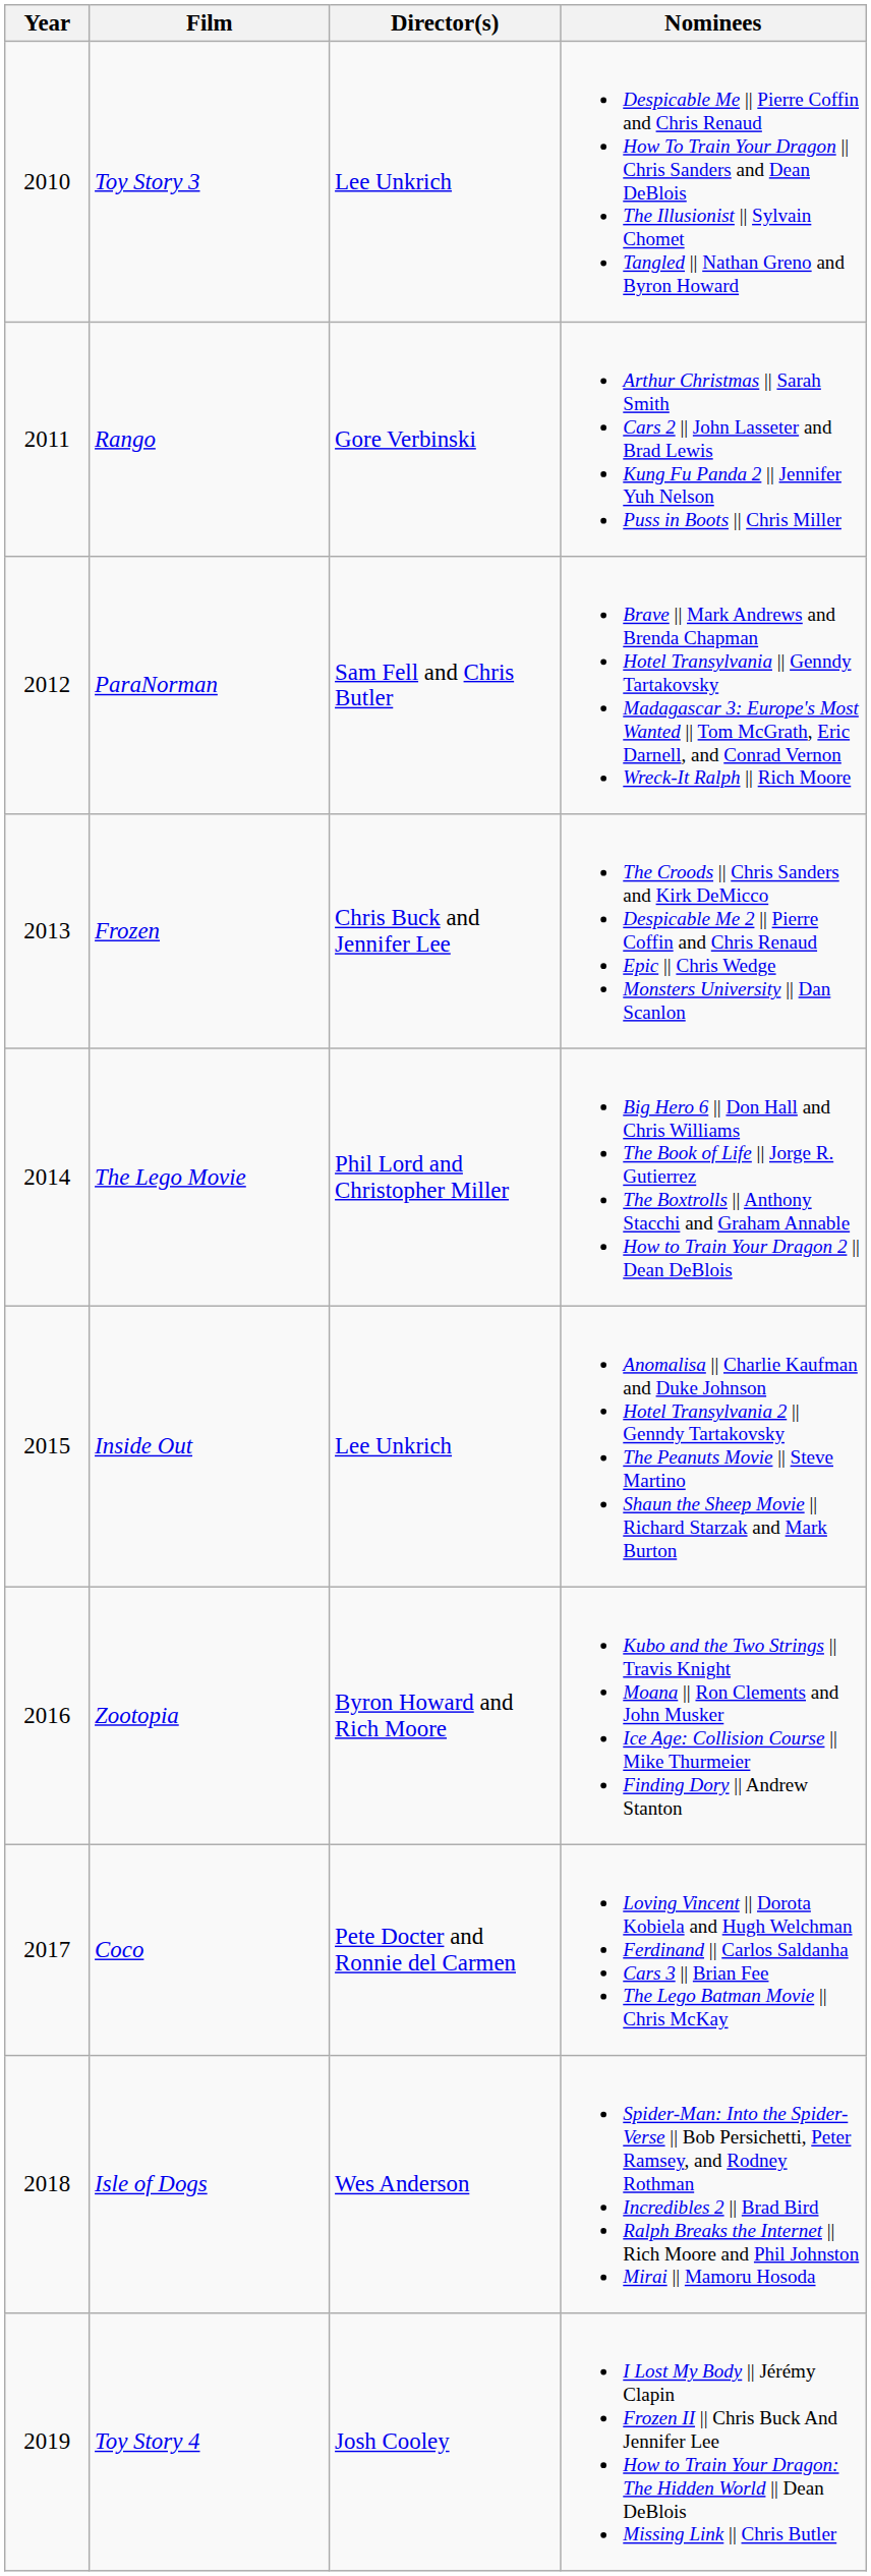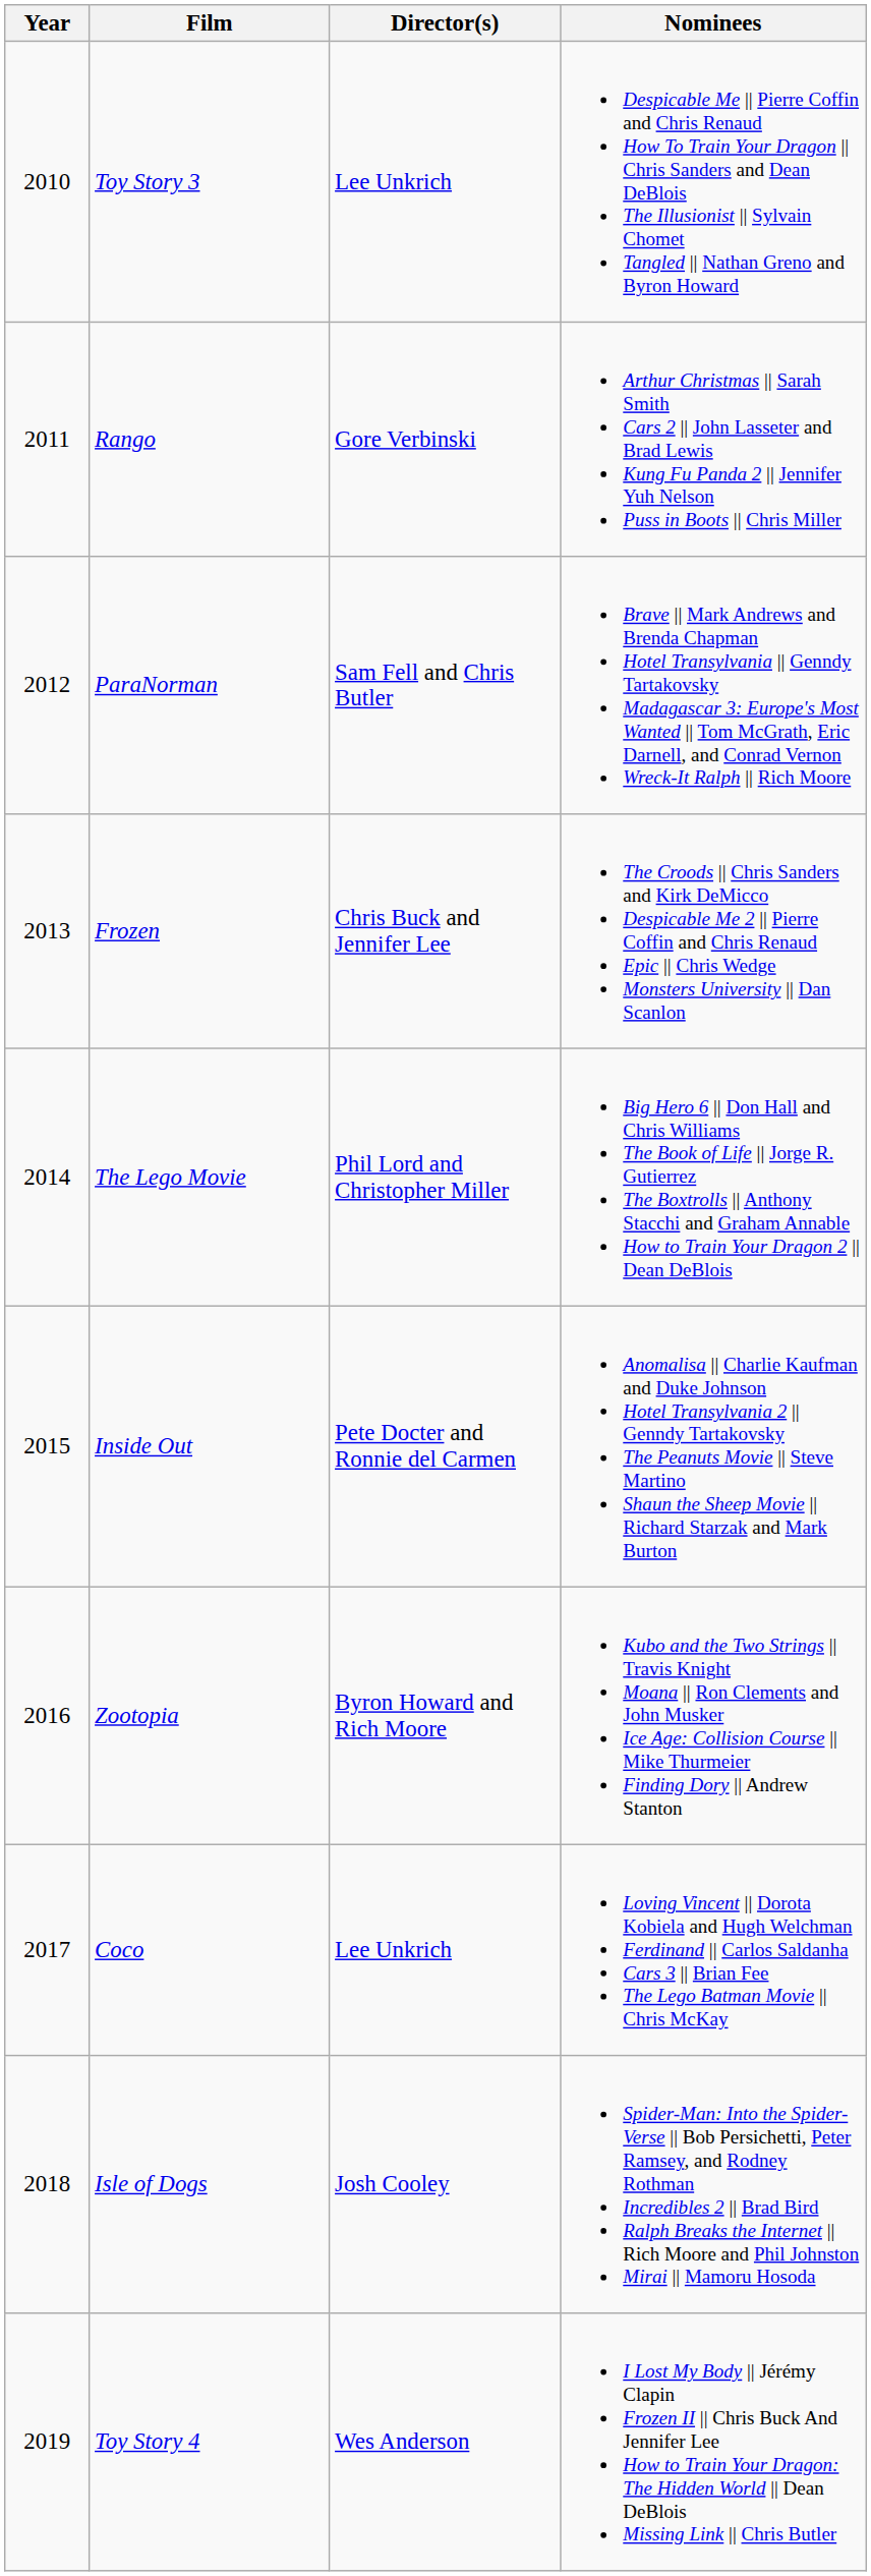Inside Out | Director(s): Lee Unkrich -> Pete Docter and Ronnie del Carmen
Coco | Director(s): Pete Docter and Ronnie del Carmen -> Lee Unkrich
Isle of Dogs | Director(s): Wes Anderson -> Josh Cooley
Toy Story 4 | Director(s): Josh Cooley -> Wes Anderson
